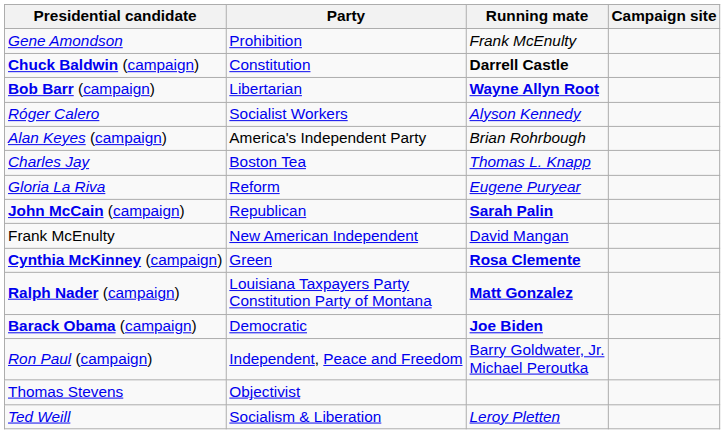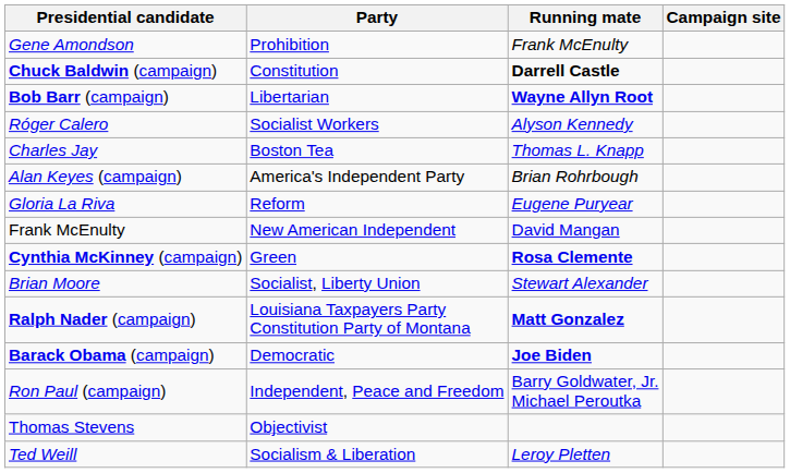rows swapped: Charles Jay <-> Alan Keyes (campaign)
- row: John McCain (campaign) | Republican | Sarah Palin
+ row: Brian Moore | Socialist, Liberty Union | Stewart Alexander
